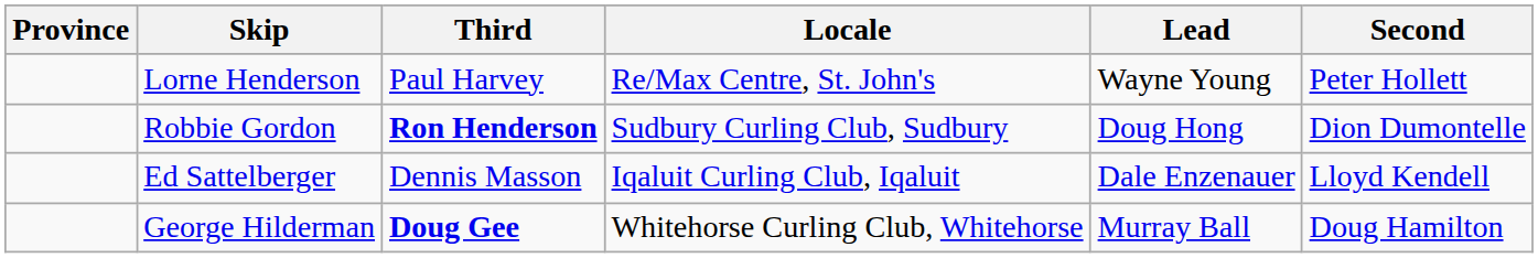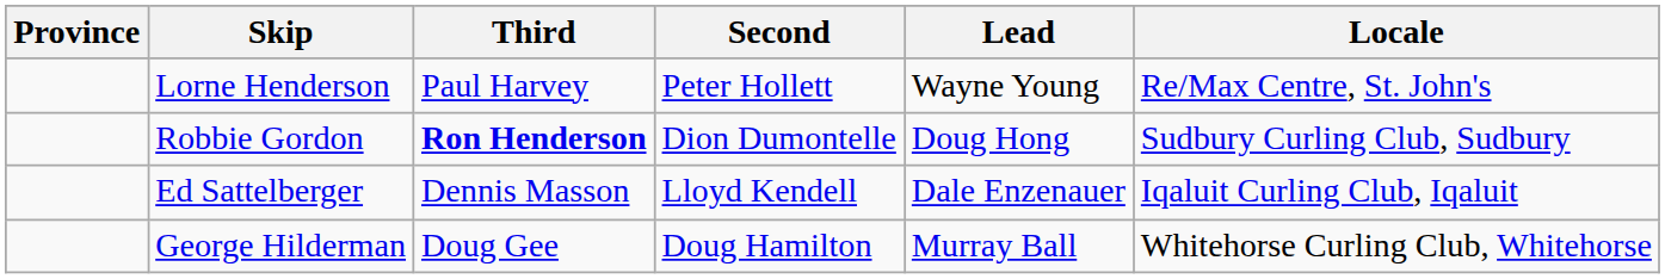columns swapped: Second <-> Locale
George Hilderman | Third: bold -> normal
